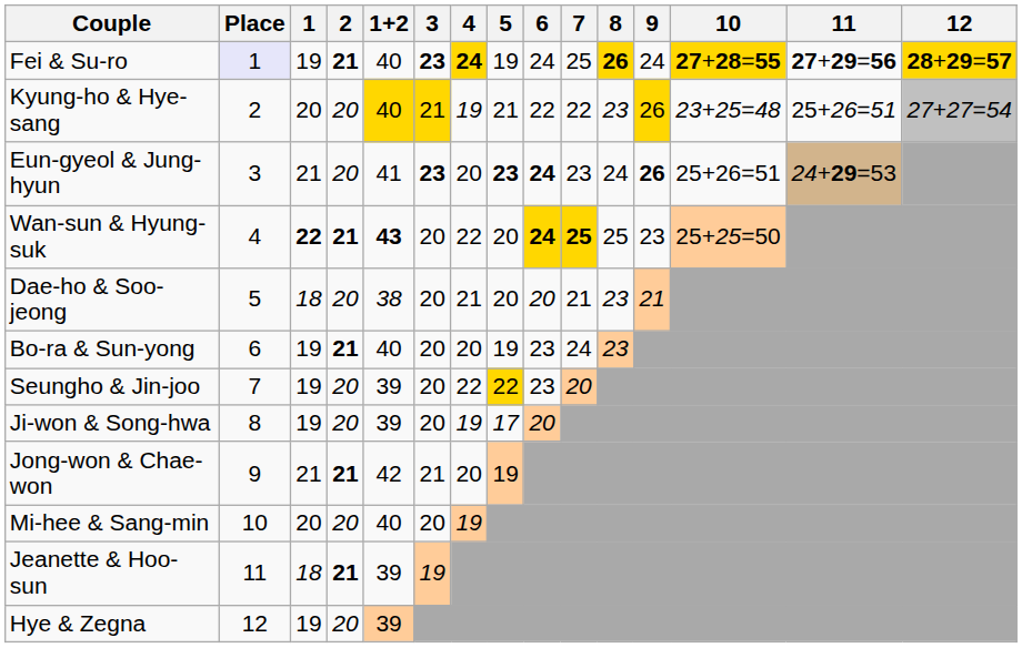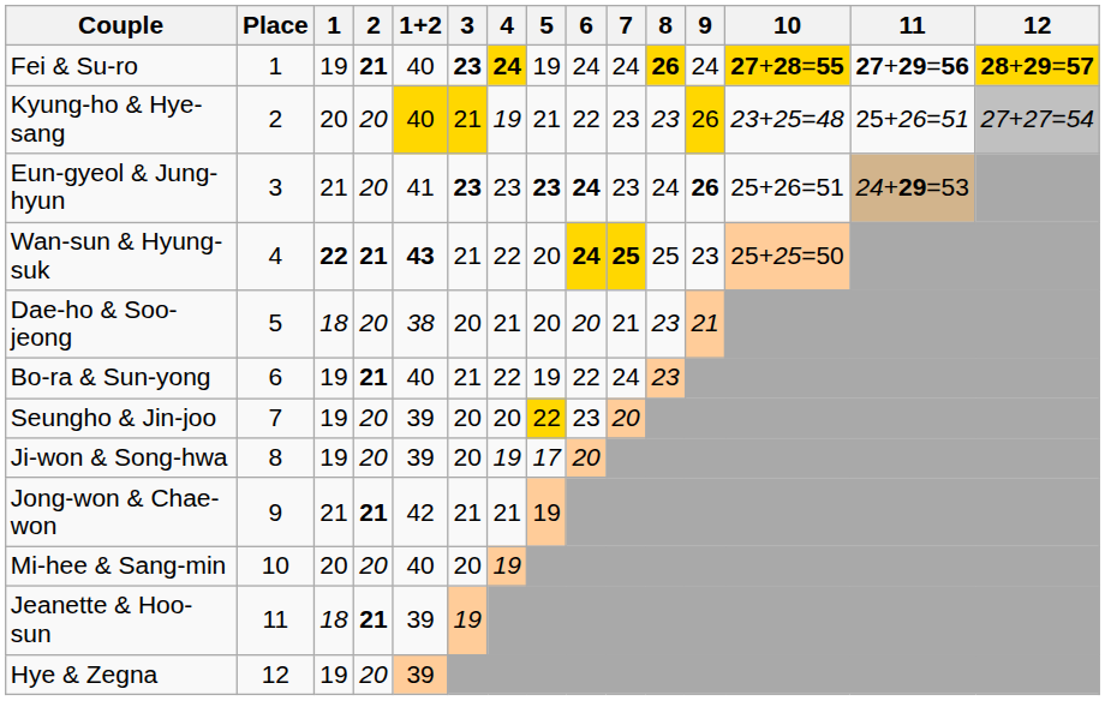Fei & Su-ro | Place: lavender background -> no background
Fei & Su-ro | 7: 25 -> 24
Kyung-ho & Hye-sang | 7: 22 -> 23
Eun-gyeol & Jung-hyun | 4: 20 -> 23
Wan-sun & Hyung-suk | 3: 20 -> 21
Bo-ra & Sun-yong | 3: 20 -> 21
Bo-ra & Sun-yong | 4: 20 -> 22
Bo-ra & Sun-yong | 6: 23 -> 22
Seungho & Jin-joo | 4: 22 -> 20
Jong-won & Chae-won | 4: 20 -> 21
